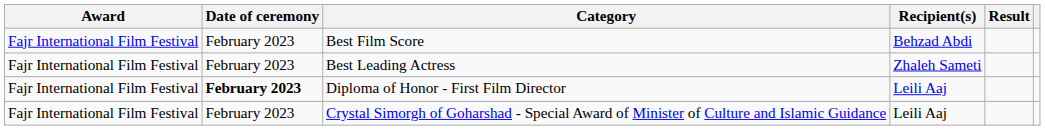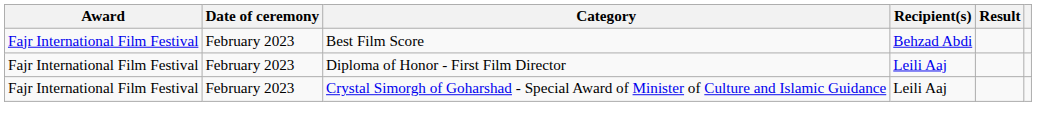- row: Fajr International Film Festival | February 2023 | Best Leading Actress | Zhaleh Sameti
Diploma of Honor - First Film Director | Date of ceremony: bold -> normal
